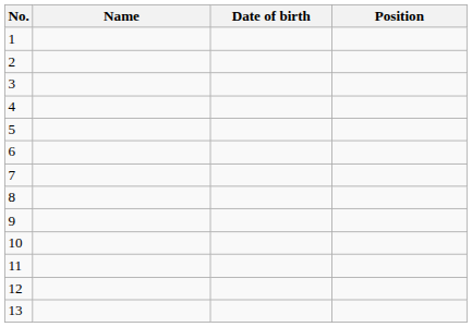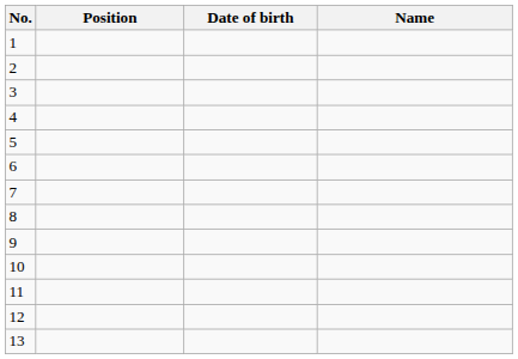columns swapped: Name <-> Position
